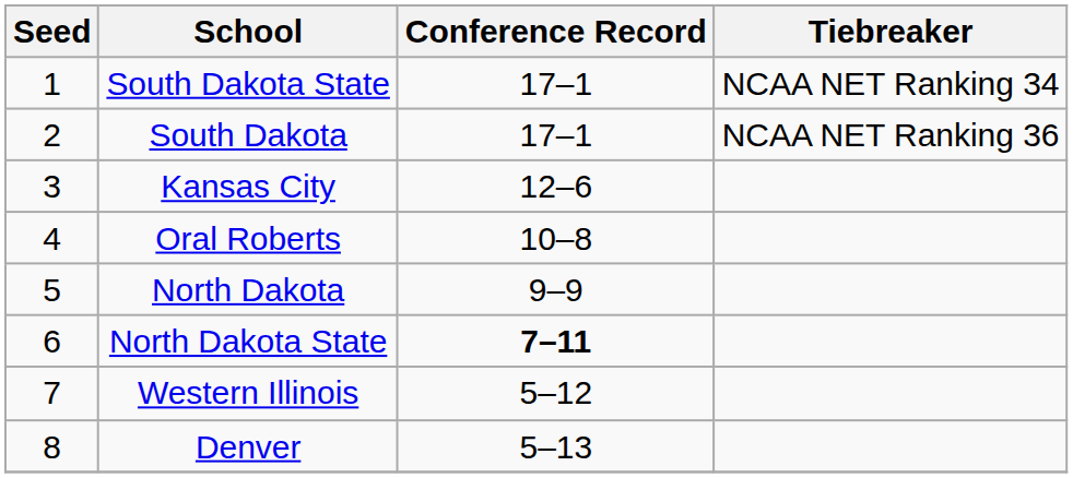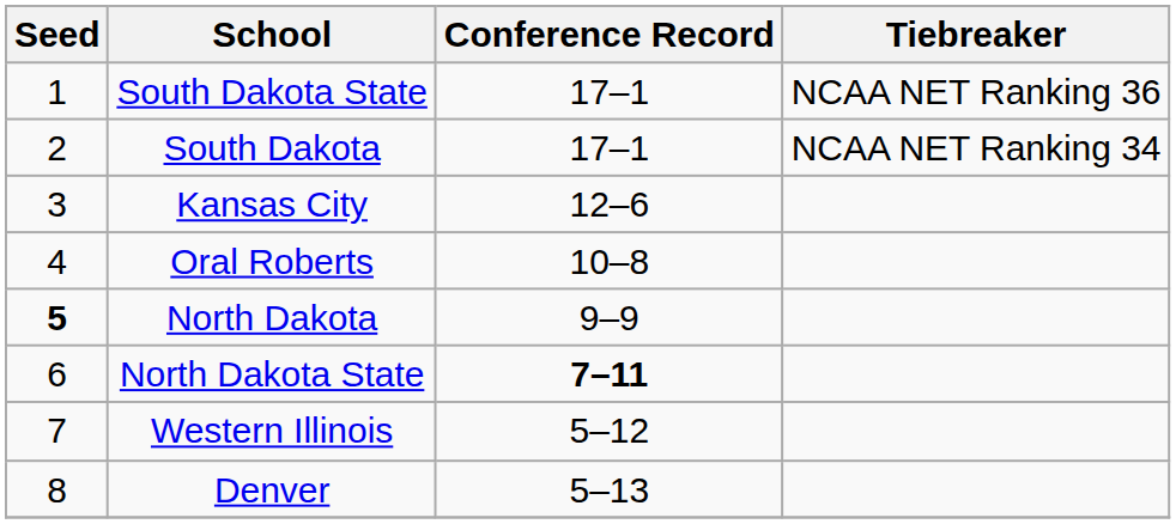South Dakota State | Tiebreaker: NCAA NET Ranking 34 -> NCAA NET Ranking 36
South Dakota | Tiebreaker: NCAA NET Ranking 36 -> NCAA NET Ranking 34
North Dakota | Seed: normal -> bold
